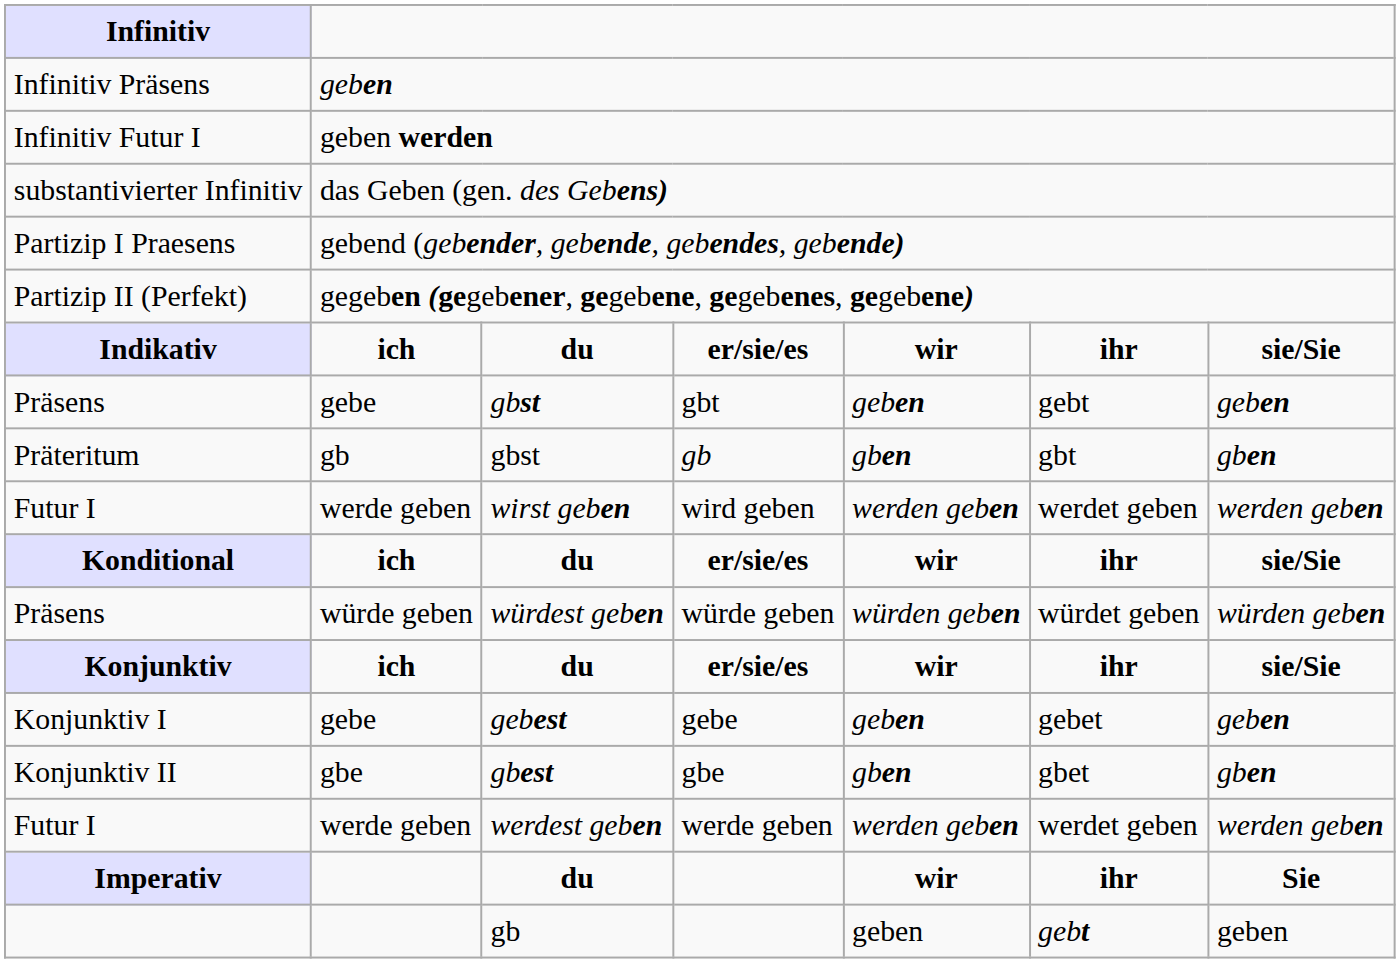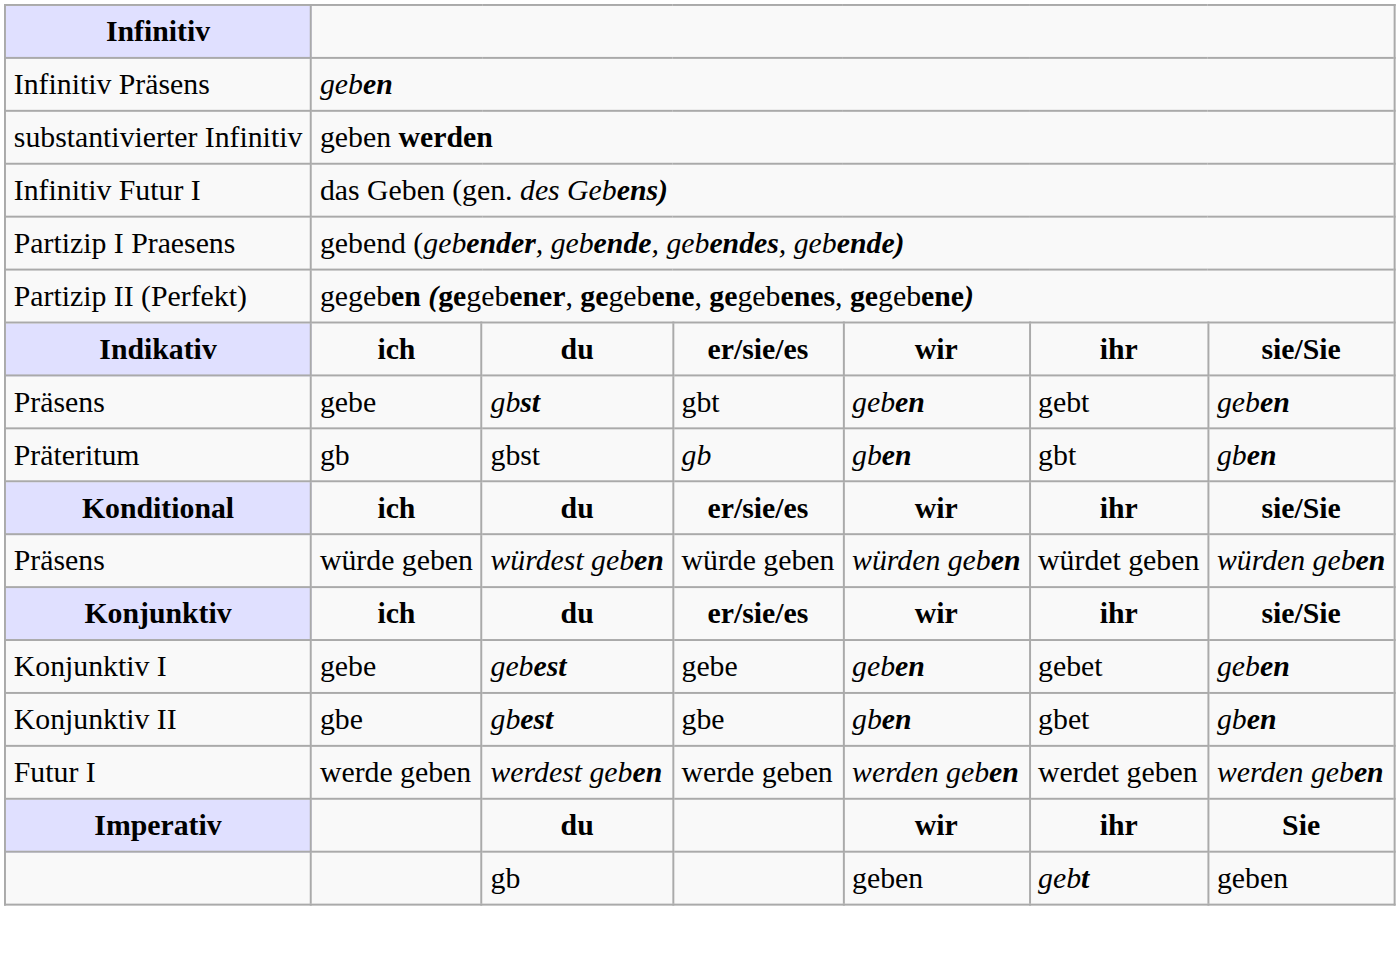geben werden | Infinitiv: Infinitiv Futur I -> substantivierter Infinitiv
das Geben (gen. des Gebens) | Infinitiv: substantivierter Infinitiv -> Infinitiv Futur I
- row: Futur I | werde geben | wirst geben | wird geben | werden geben | werdet geben | werden geben
